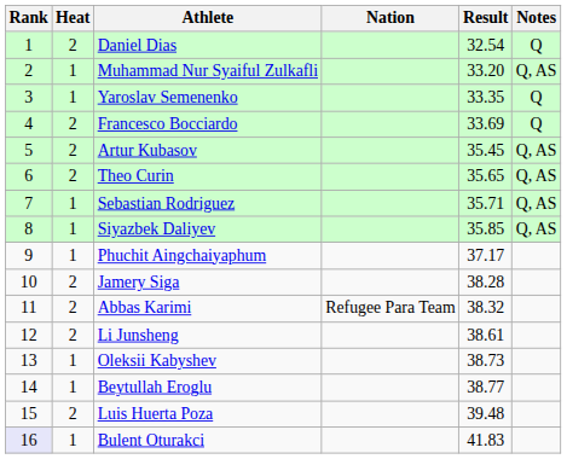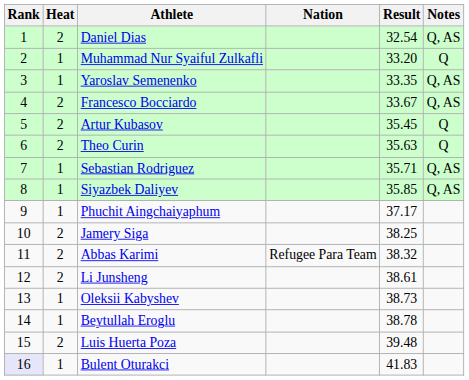Daniel Dias | Notes: Q -> Q, AS
Muhammad Nur Syaiful Zulkafli | Notes: Q, AS -> Q
Yaroslav Semenenko | Notes: Q -> Q, AS
Francesco Bocciardo | Result: 33.69 -> 33.67
Francesco Bocciardo | Notes: Q -> Q, AS
Artur Kubasov | Notes: Q, AS -> Q
Theo Curin | Result: 35.65 -> 35.63
Theo Curin | Notes: Q, AS -> Q
Jamery Siga | Result: 38.28 -> 38.25
Beytullah Eroglu | Result: 38.77 -> 38.78
